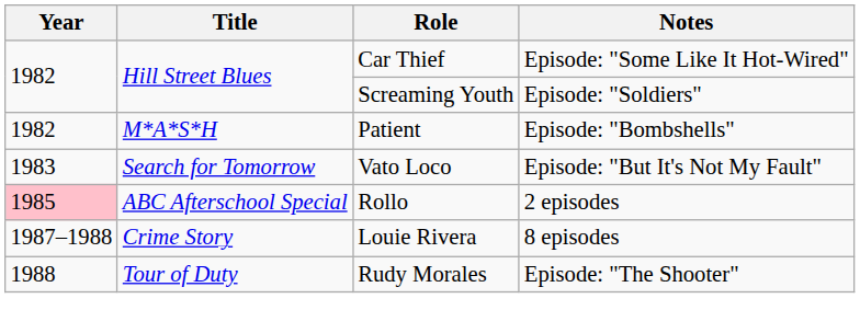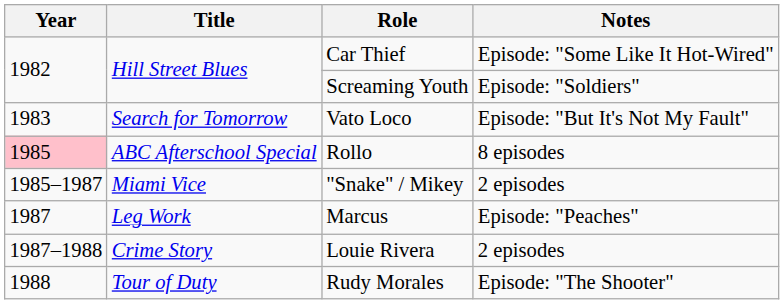- row: 1982 | M*A*S*H | Patient | Episode: "Bombshells"
Rollo | Notes: 2 episodes -> 8 episodes
+ row: 1985–1987 | Miami Vice | "Snake" / Mikey | 2 episodes
+ row: 1987 | Leg Work | Marcus | Episode: "Peaches"
Louie Rivera | Notes: 8 episodes -> 2 episodes
